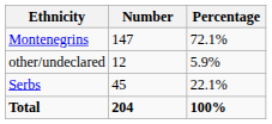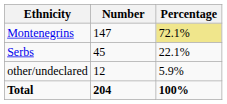Montenegrins | Percentage: no background -> khaki background
rows swapped: Serbs <-> other/undeclared
